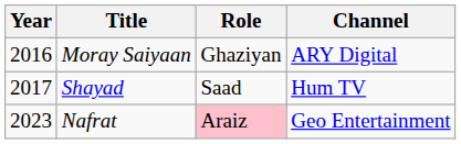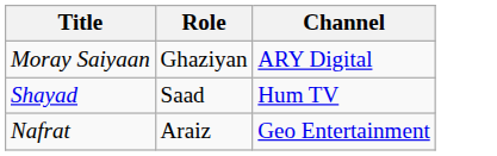- column: Year | 2016 | 2017 | 2023
Nafrat | Role: pink background -> no background
